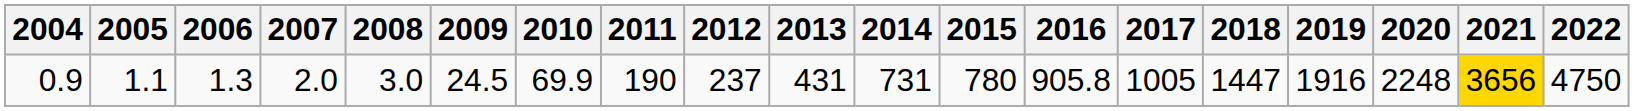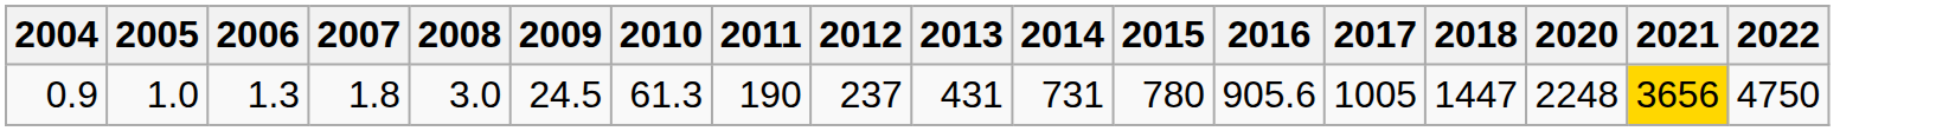- column: 2019 | 1916
0.9 | 2005: 1.1 -> 1.0
0.9 | 2007: 2.0 -> 1.8
0.9 | 2010: 69.9 -> 61.3
0.9 | 2016: 905.8 -> 905.6
